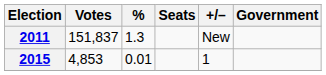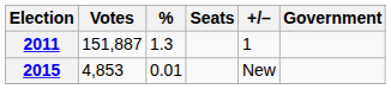2011 | Votes: 151,837 -> 151,887
2011 | +/–: New -> 1
2015 | +/–: 1 -> New
